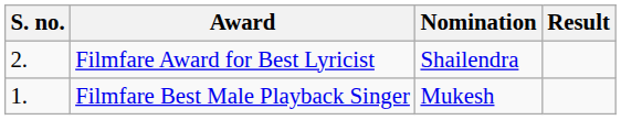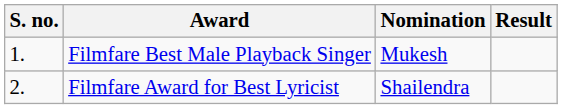rows swapped: Filmfare Best Male Playback Singer <-> Filmfare Award for Best Lyricist
